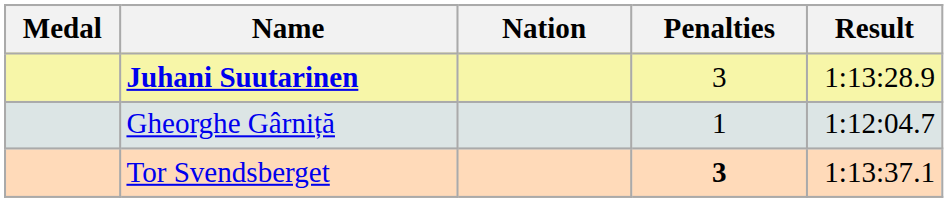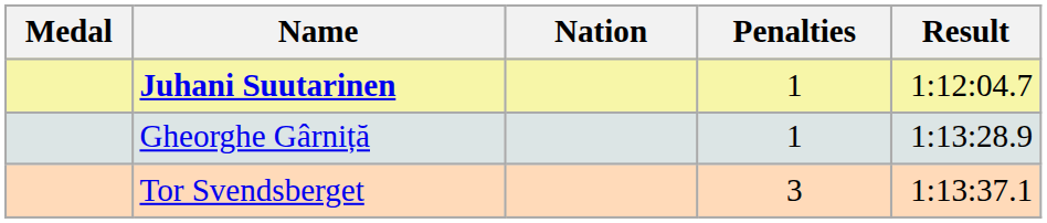Juhani Suutarinen | Penalties: 3 -> 1
Juhani Suutarinen | Result: 1:13:28.9 -> 1:12:04.7
Gheorghe Gârniță | Result: 1:12:04.7 -> 1:13:28.9
Tor Svendsberget | Penalties: bold -> normal
